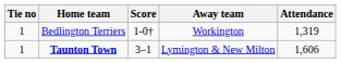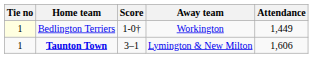Bedlington Terriers | Tie no: no background -> lightyellow background
Bedlington Terriers | Attendance: 1,319 -> 1,449
